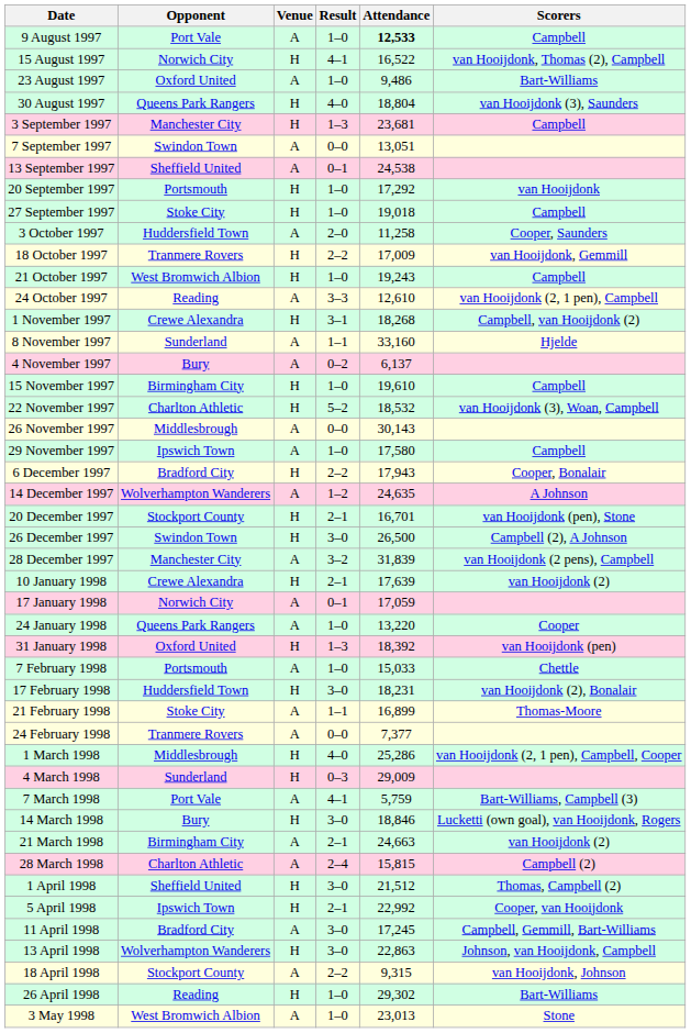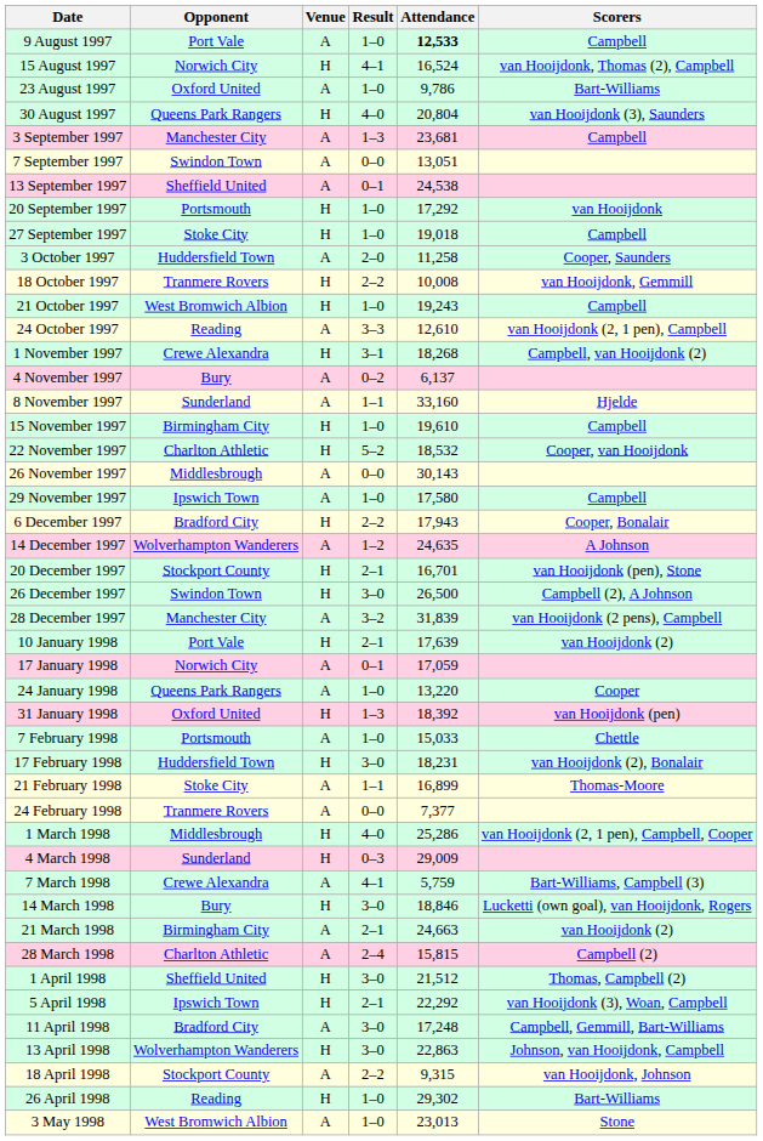15 August 1997 | Attendance: 16,522 -> 16,524
23 August 1997 | Attendance: 9,486 -> 9,786
30 August 1997 | Attendance: 18,804 -> 20,804
3 September 1997 | Venue: H -> A
18 October 1997 | Attendance: 17,009 -> 10,008
rows swapped: 4 November 1997 <-> 8 November 1997
22 November 1997 | Scorers: van Hooijdonk (3), Woan, Campbell -> Cooper, van Hooijdonk
10 January 1998 | Opponent: Crewe Alexandra -> Port Vale
7 March 1998 | Opponent: Port Vale -> Crewe Alexandra
5 April 1998 | Attendance: 22,992 -> 22,292
5 April 1998 | Scorers: Cooper, van Hooijdonk -> van Hooijdonk (3), Woan, Campbell
11 April 1998 | Attendance: 17,245 -> 17,248
